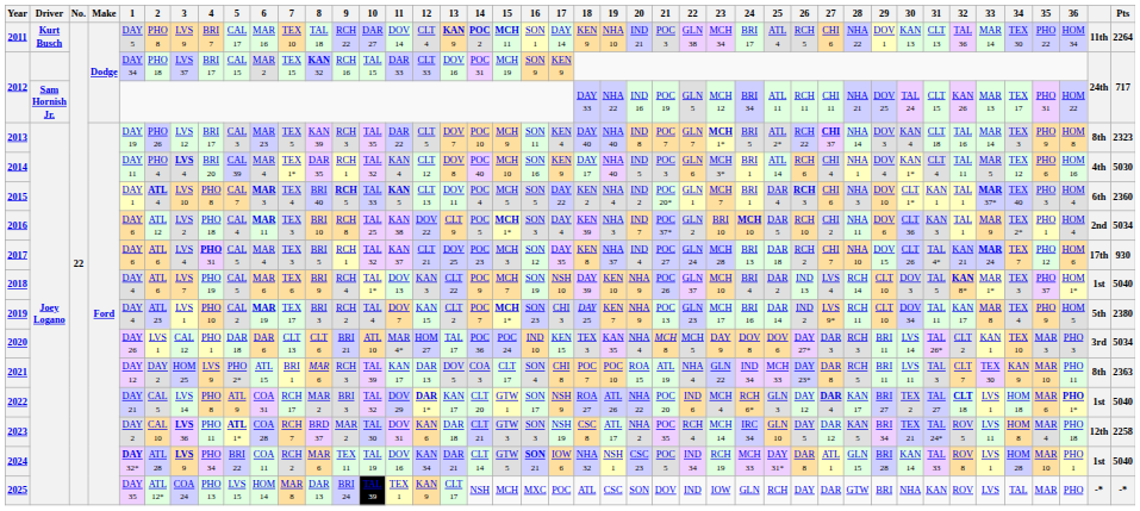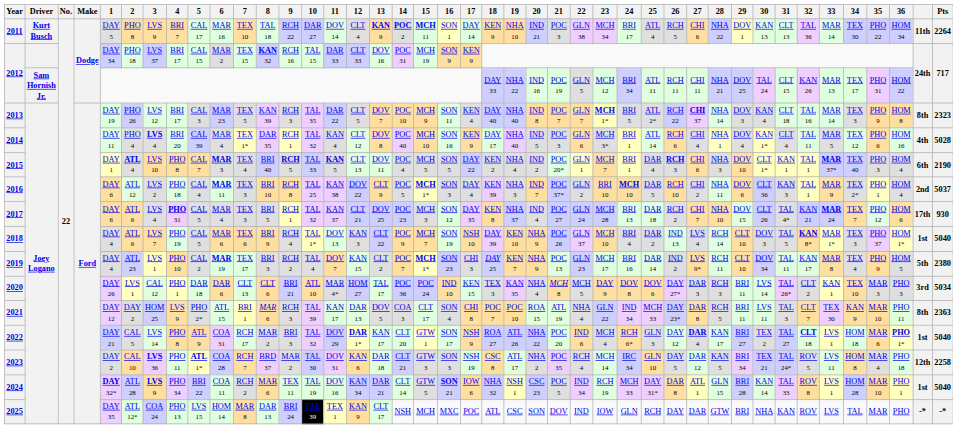2014 | Pts: 5030 -> 5028
2015 | Pts: 2360 -> 2190
2016 | Pts: 5034 -> 5037
